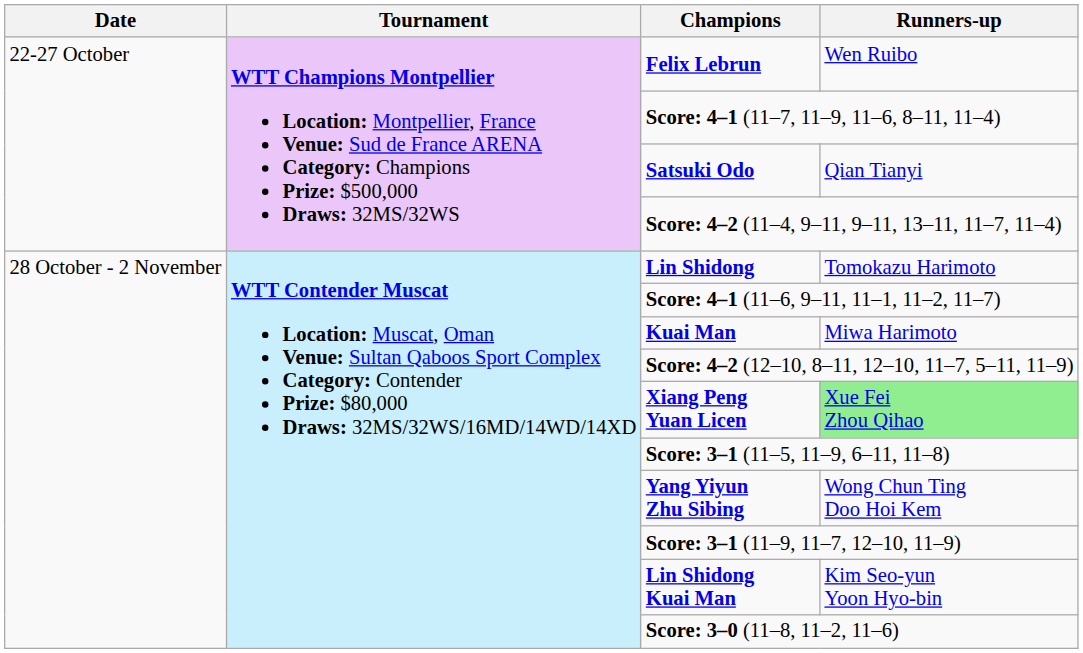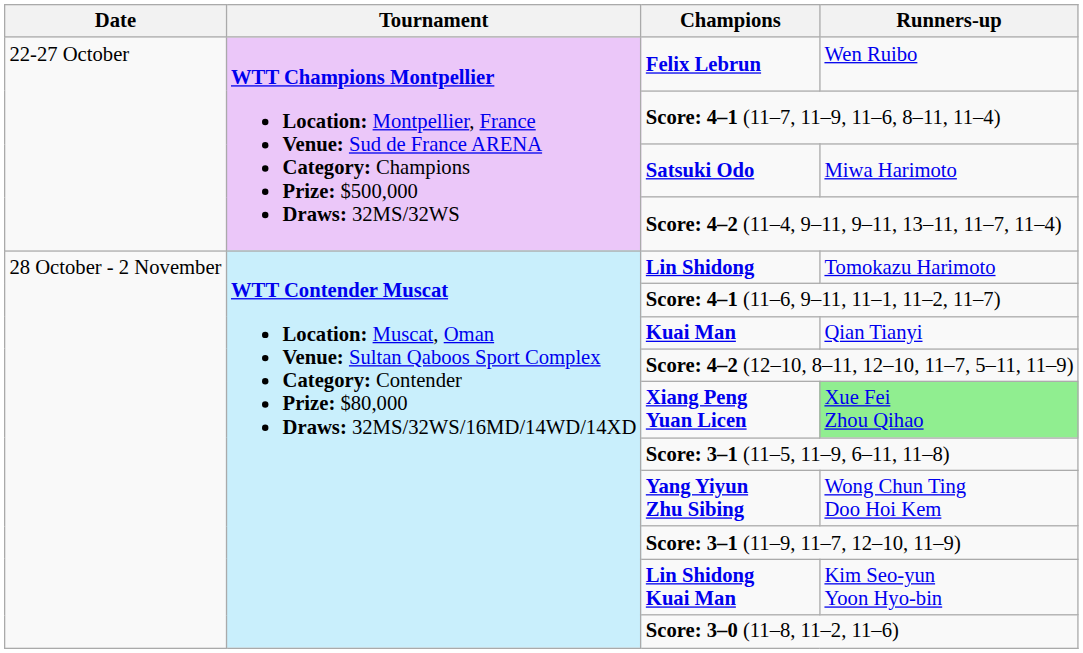Satsuki Odo | Runners-up: Qian Tianyi -> Miwa Harimoto
Kuai Man | Runners-up: Miwa Harimoto -> Qian Tianyi
